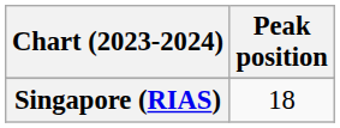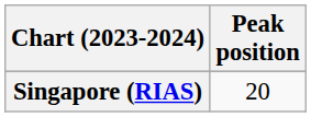Singapore (RIAS) | Peak position: 18 -> 20
